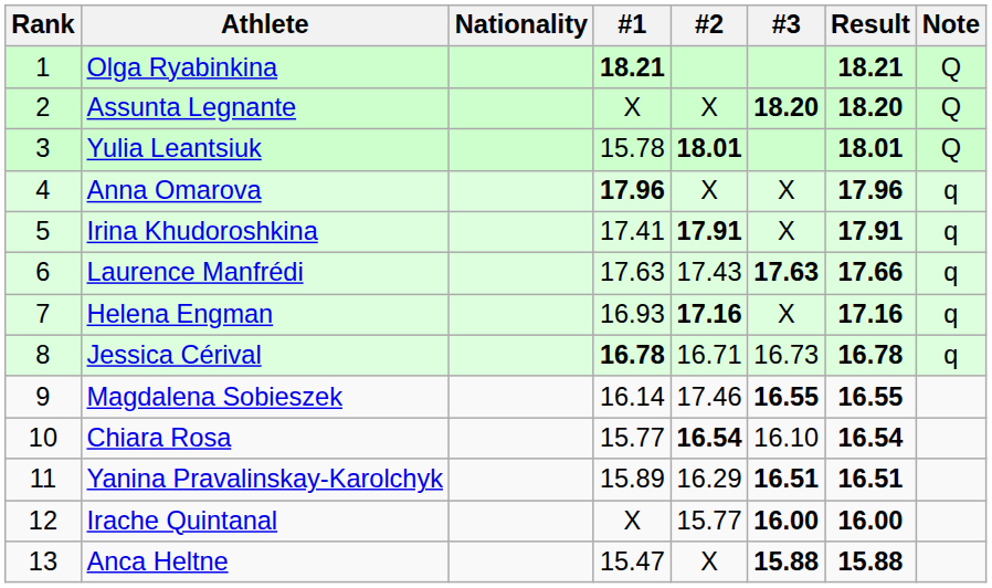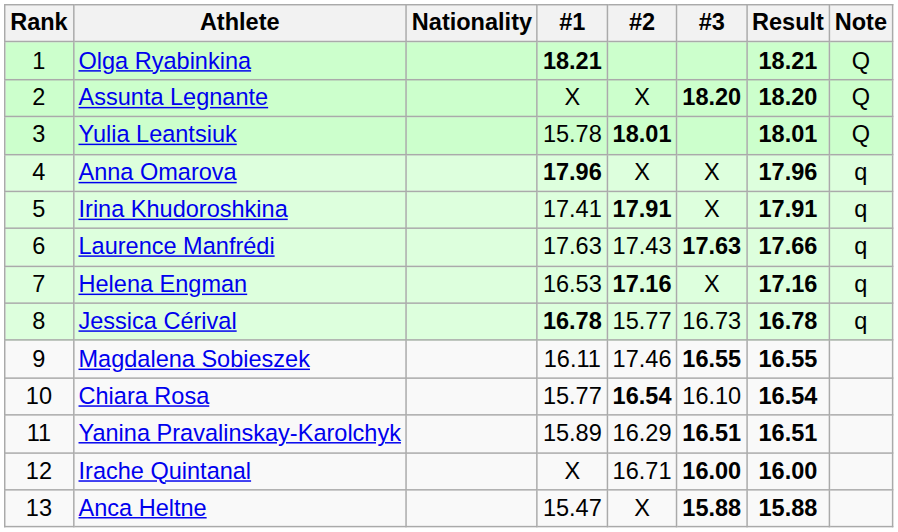Helena Engman | #1: 16.93 -> 16.53
Jessica Cérival | #2: 16.71 -> 15.77
Magdalena Sobieszek | #1: 16.14 -> 16.11
Irache Quintanal | #2: 15.77 -> 16.71
